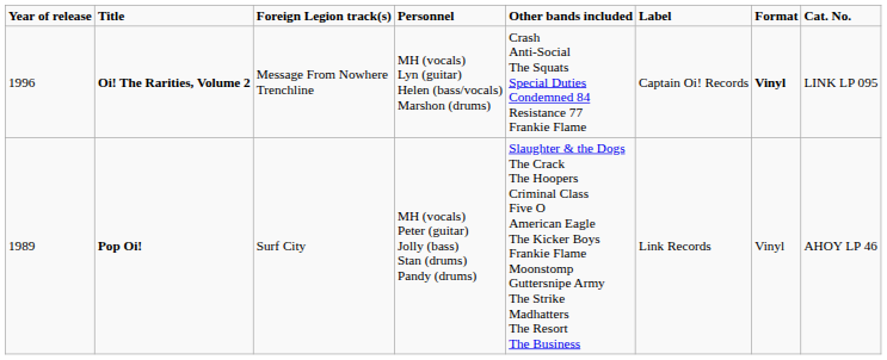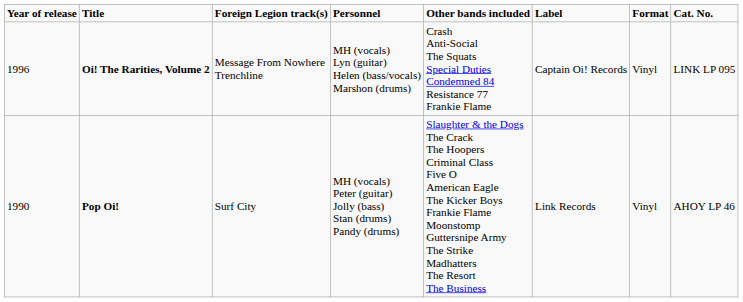Oi! The Rarities, Volume 2 | Format: bold -> normal
Pop Oi! | Year of release: 1989 -> 1990
